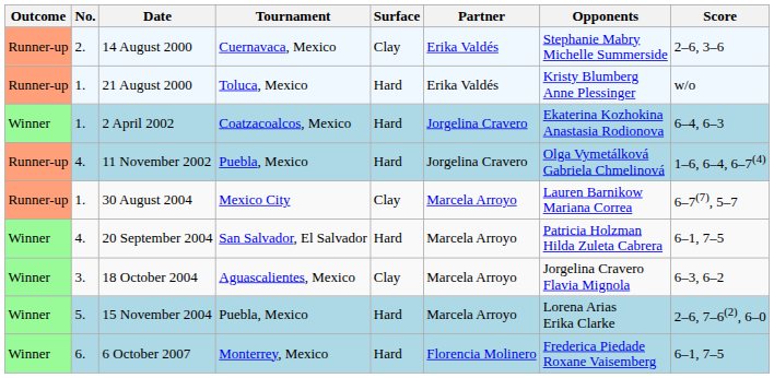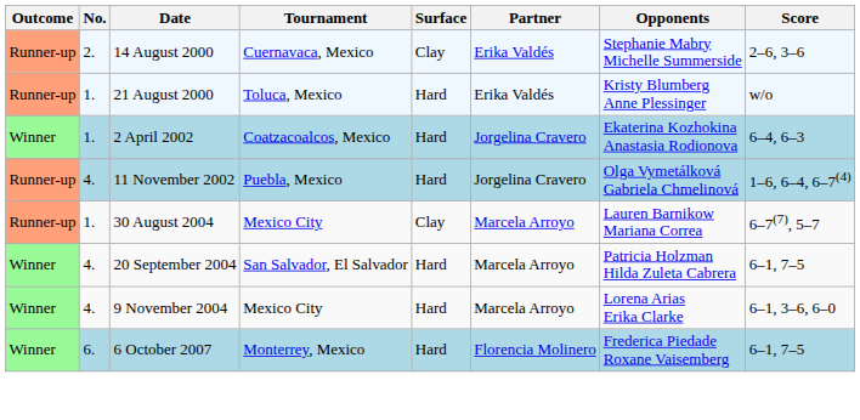- row: Winner | 3. | 18 October 2004 | Aguascalientes, Mexico | Clay | Marcela Arroyo | Jorgelina Cravero Flavia Mignola | 6–3, 6–2
+ row: Winner | 4. | 9 November 2004 | Mexico City | Hard | Marcela Arroyo | Lorena Arias Erika Clarke | 6–1, 3–6, 6–0
- row: Winner | 5. | 15 November 2004 | Puebla, Mexico | Hard | Marcela Arroyo | Lorena Arias Erika Clarke | 2–6, 7–6(2), 6–0
